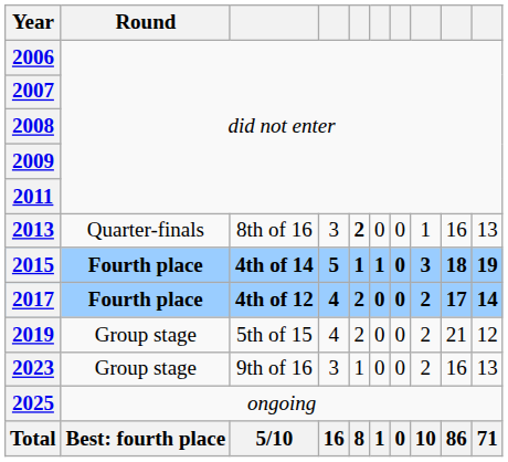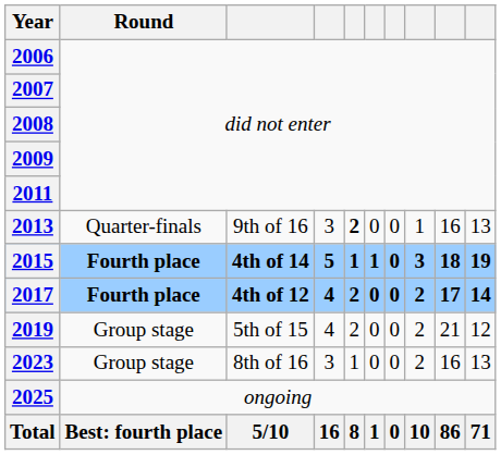2013 | column 3: 8th of 16 -> 9th of 16
2023 | column 3: 9th of 16 -> 8th of 16
